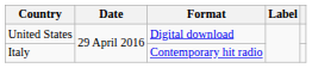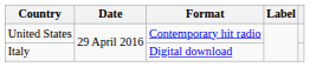United States | Format: Digital download -> Contemporary hit radio
Italy | Format: Contemporary hit radio -> Digital download
